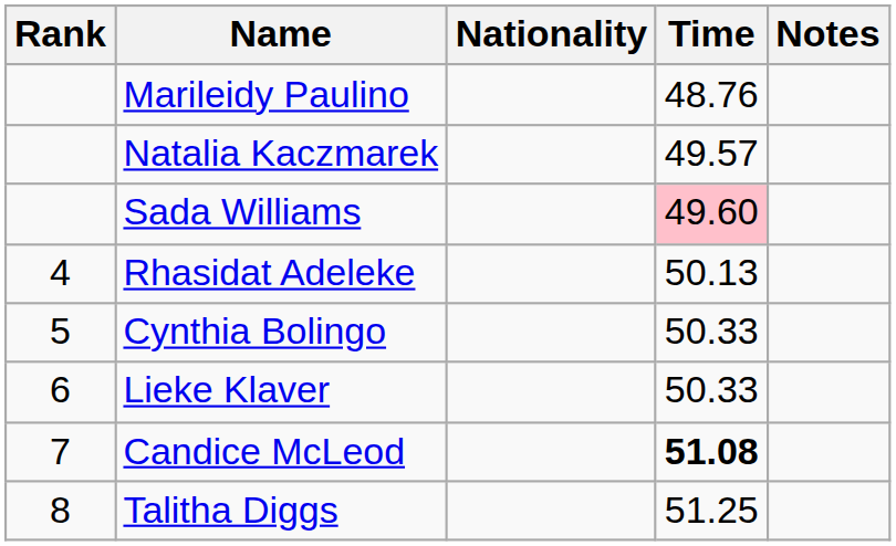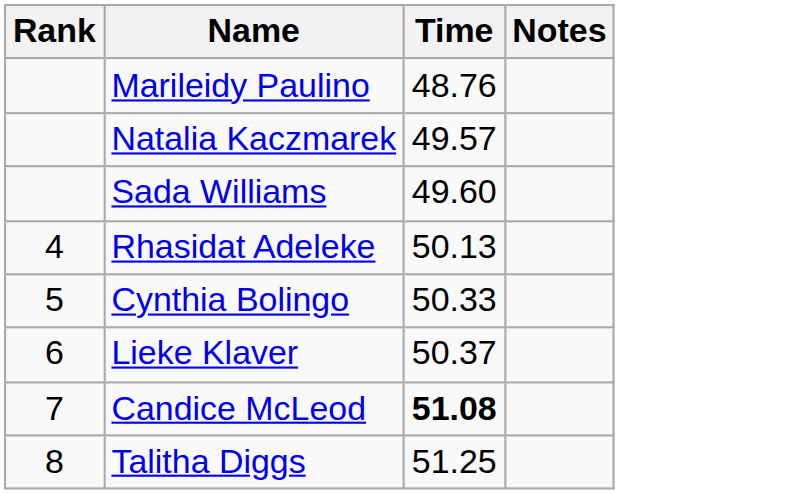- column: Nationality
Sada Williams | Time: pink background -> no background
Lieke Klaver | Time: 50.33 -> 50.37
